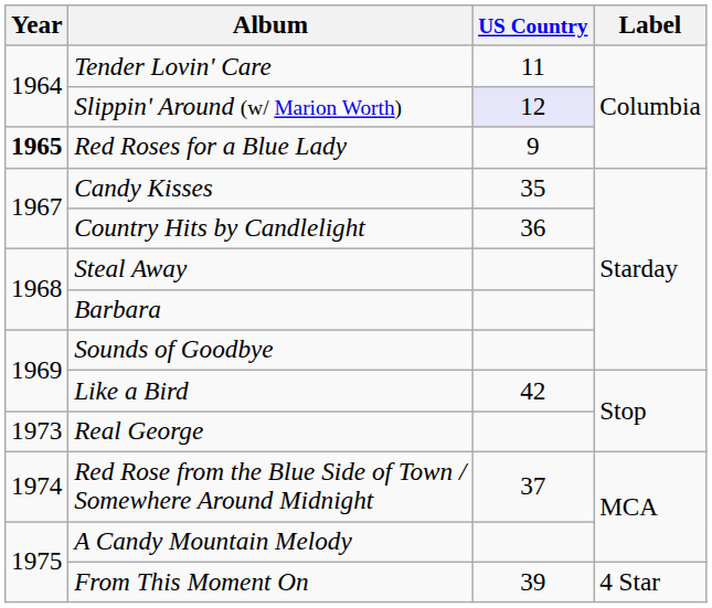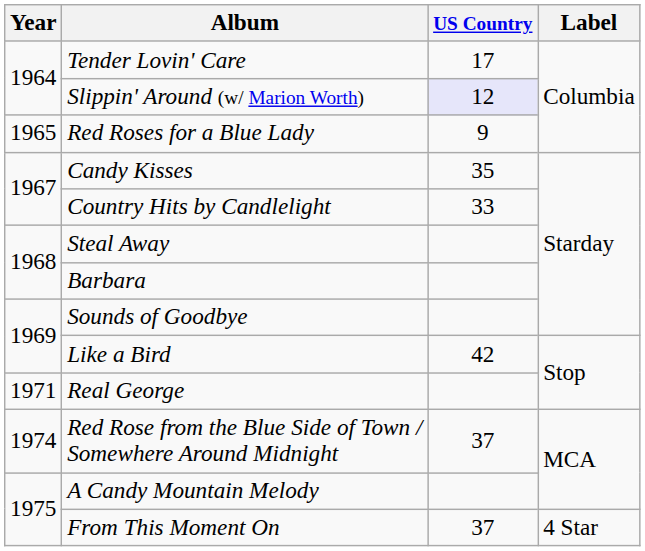Tender Lovin' Care | US Country: 11 -> 17
Red Roses for a Blue Lady | Year: bold -> normal
Country Hits by Candlelight | US Country: 36 -> 33
Real George | Year: 1973 -> 1971
From This Moment On | US Country: 39 -> 37
